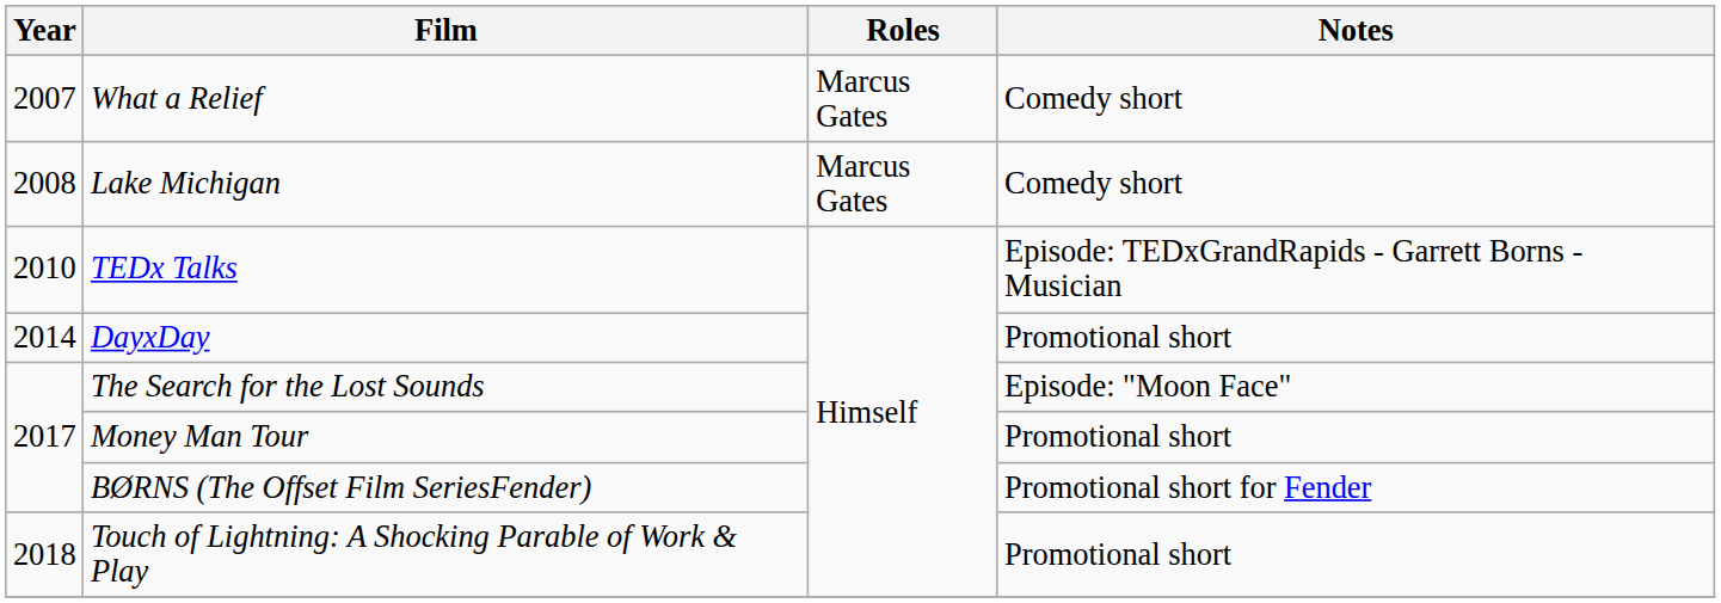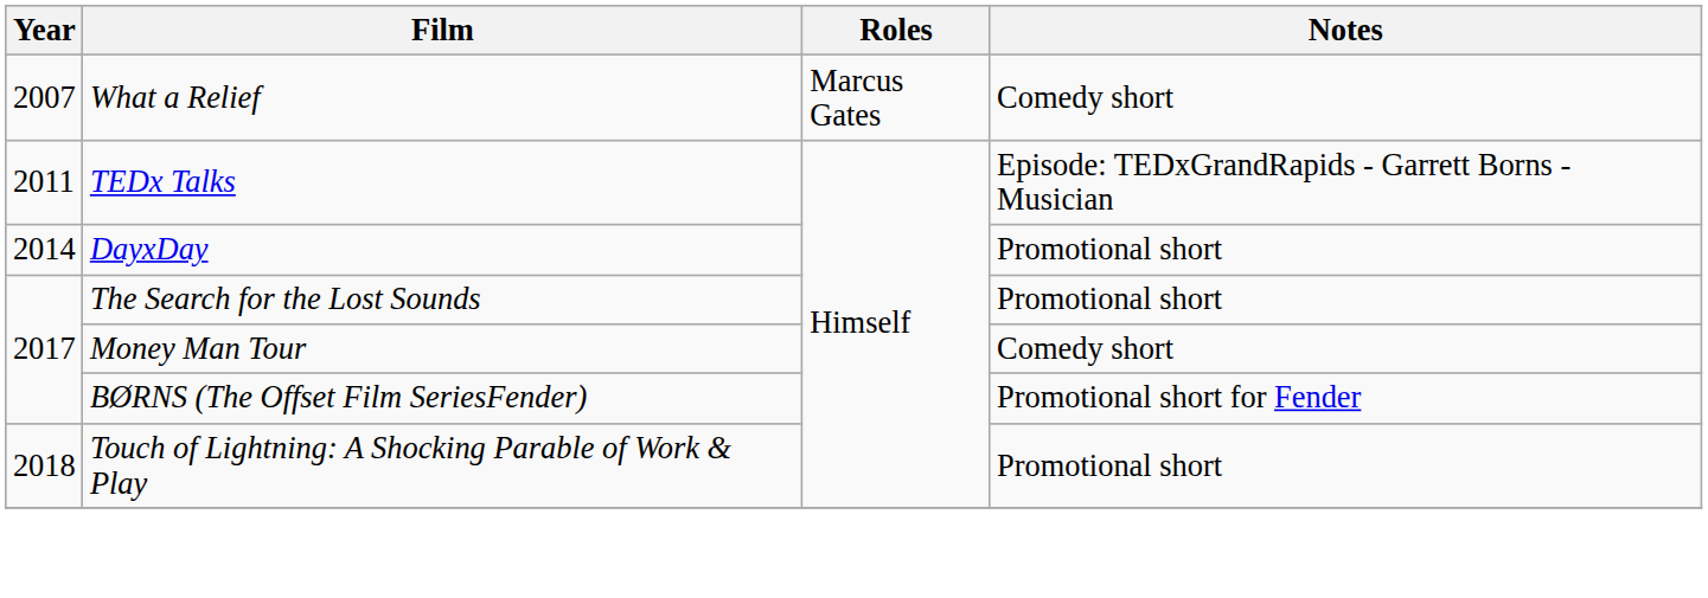- row: 2008 | Lake Michigan | Marcus Gates | Comedy short
TEDx Talks | Year: 2010 -> 2011
The Search for the Lost Sounds | Notes: Episode: "Moon Face" -> Promotional short
Money Man Tour | Notes: Promotional short -> Comedy short
